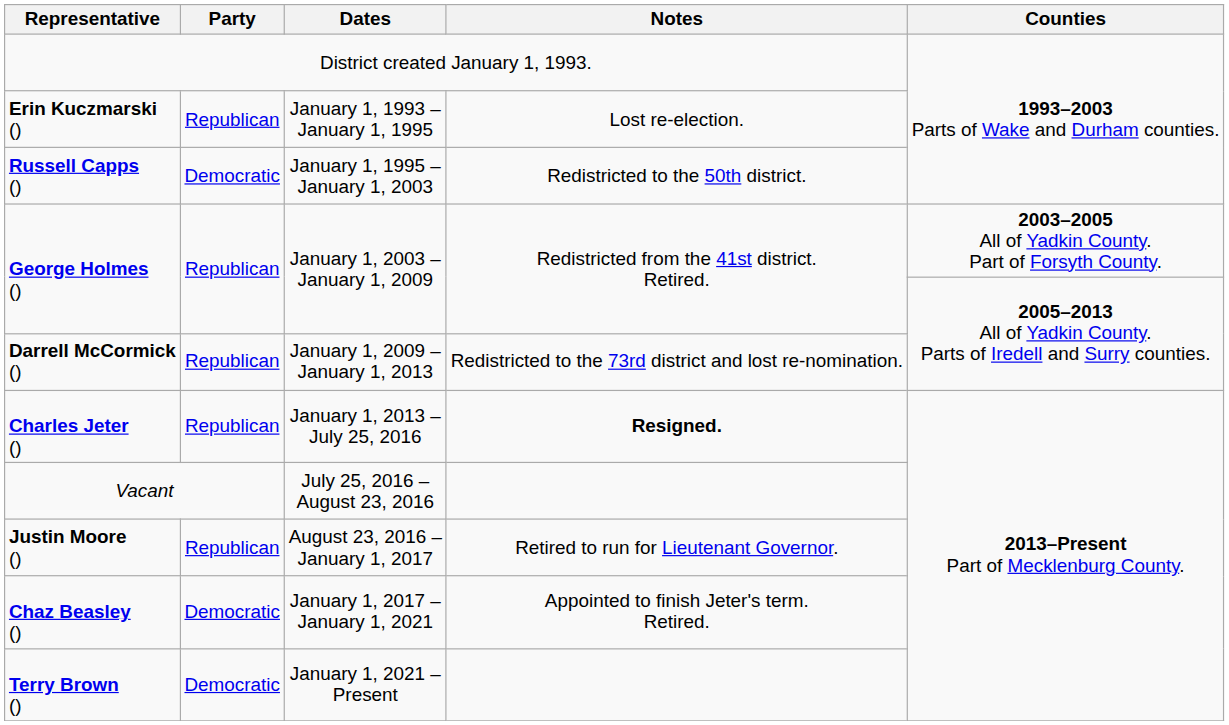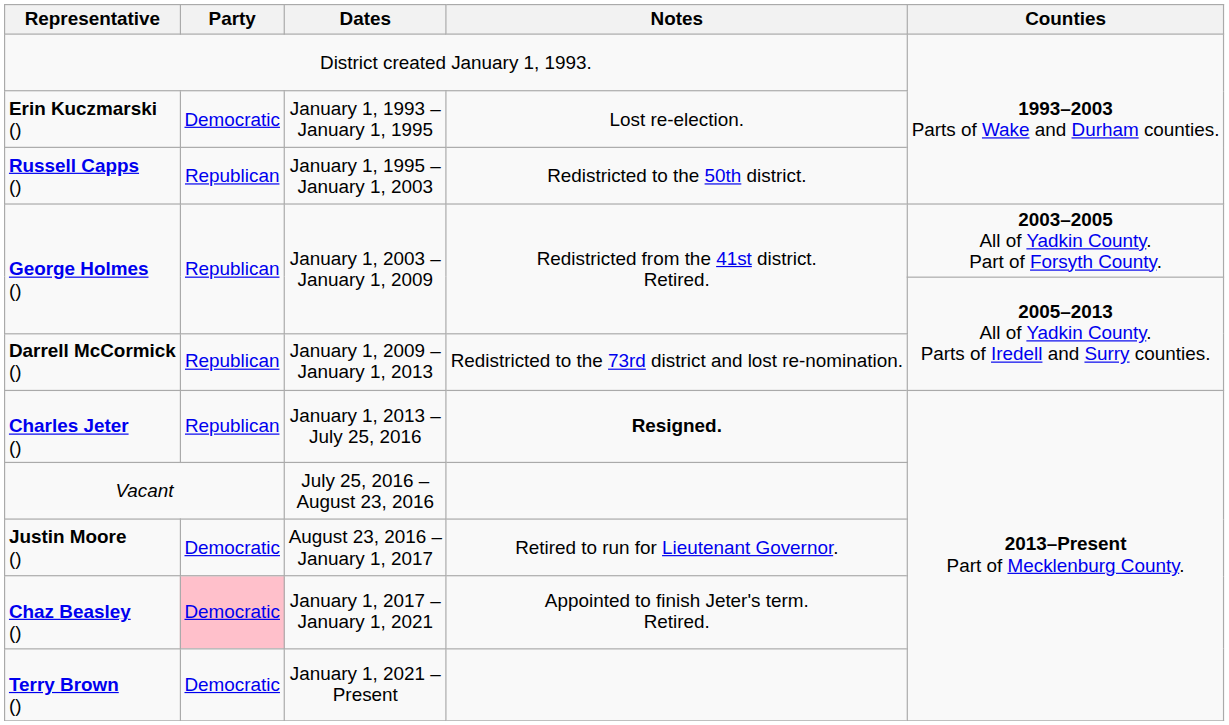Erin Kuczmarski () | Party: Republican -> Democratic
Russell Capps () | Party: Democratic -> Republican
Justin Moore () | Party: Republican -> Democratic
Chaz Beasley () | Party: no background -> pink background
